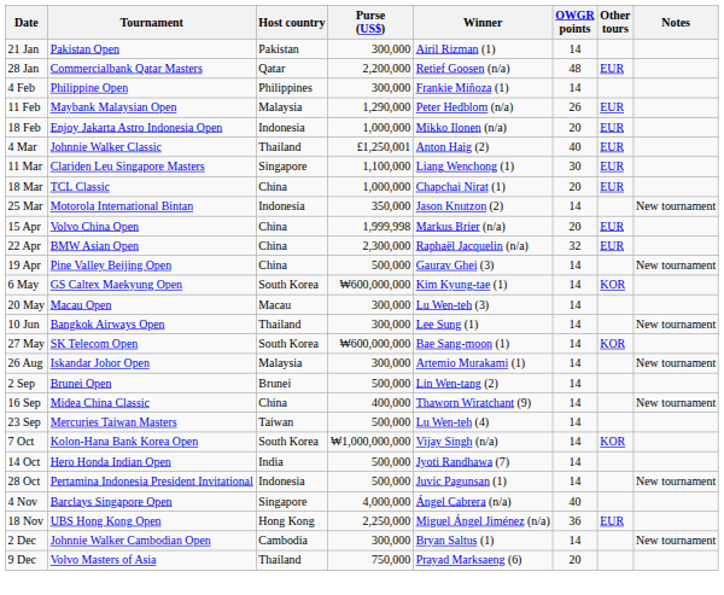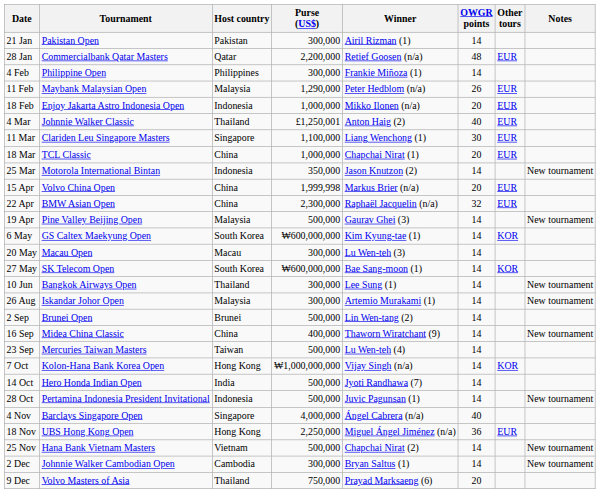19 Apr | Host country: China -> Malaysia
rows swapped: 27 May <-> 10 Jun
7 Oct | Host country: South Korea -> Hong Kong
+ row: 25 Nov | Hana Bank Vietnam Masters | Vietnam | 500,000 | Chapchai Nirat (2) | 14 | New tournament
